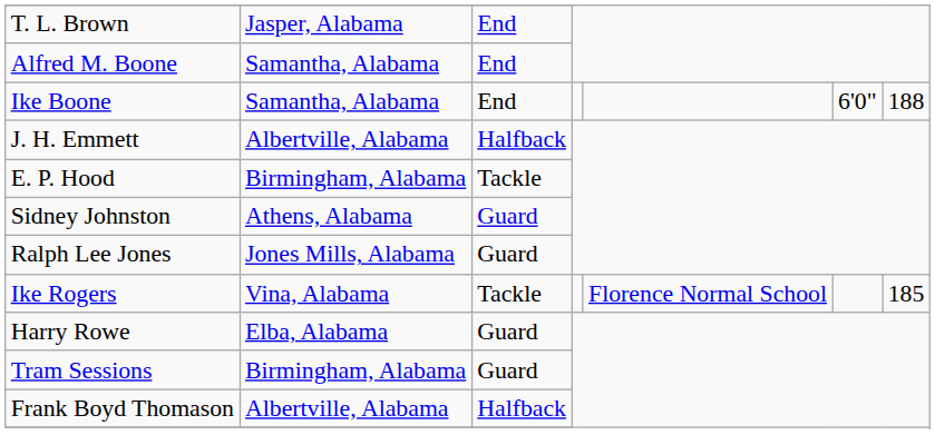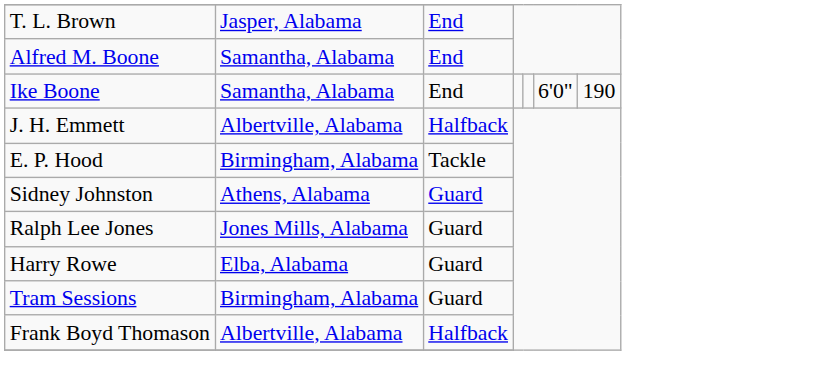Ike Boone | column 7: 188 -> 190
- row: Ike Rogers | Vina, Alabama | Tackle | Florence Normal School | 185
